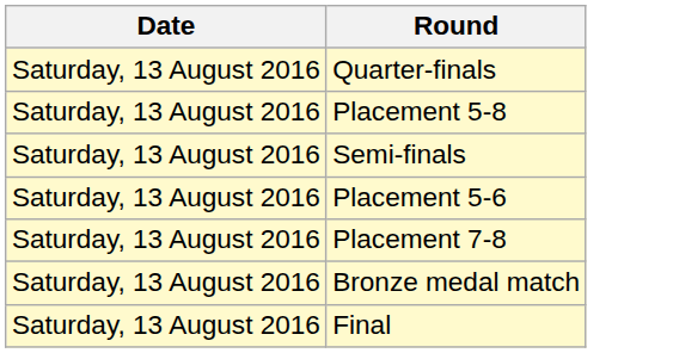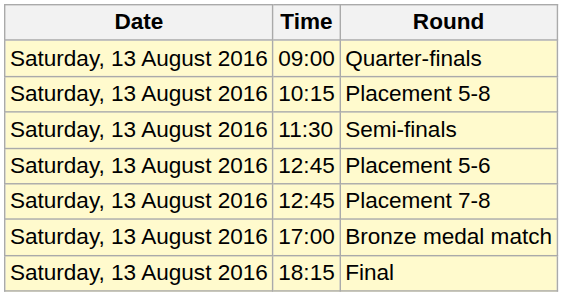+ column: Time | 09:00 | 10:15 | 11:30 | 12:45 | 12:45 | 17:00 | 18:15
